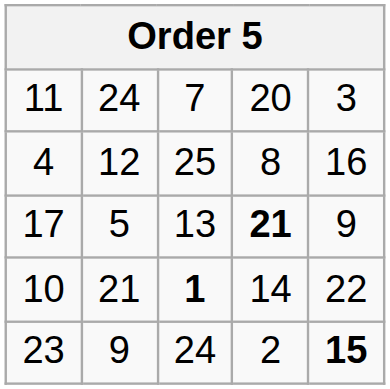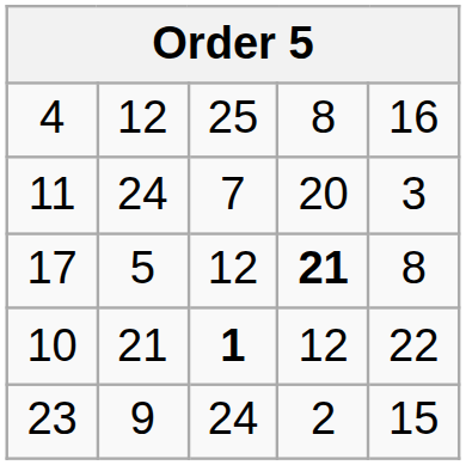rows swapped: 11 <-> 4
17 | column 3: 13 -> 12
17 | column 5: 9 -> 8
10 | column 4: 14 -> 12
23 | column 5: bold -> normal
